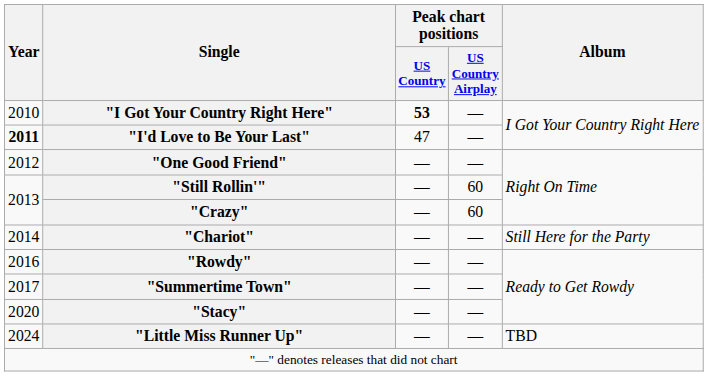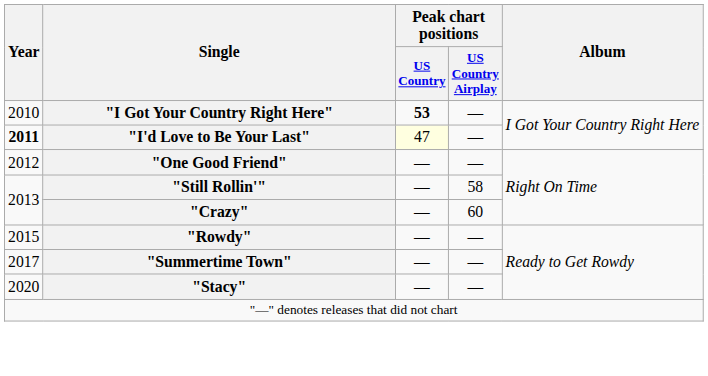"I'd Love to Be Your Last" | Peak chart positions / US Country: no background -> lightyellow background
"Still Rollin'" | Peak chart positions / US Country Airplay: 60 -> 58
- row: 2014 | "Chariot" | — | — | Still Here for the Party
"Rowdy" | Year: 2016 -> 2015
- row: 2024 | "Little Miss Runner Up" | — | — | TBD
